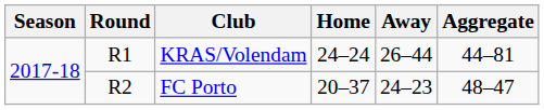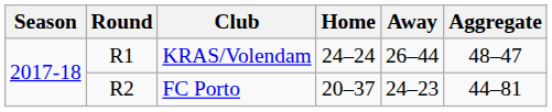KRAS/Volendam | Aggregate: 44–81 -> 48–47
FC Porto | Aggregate: 48–47 -> 44–81
